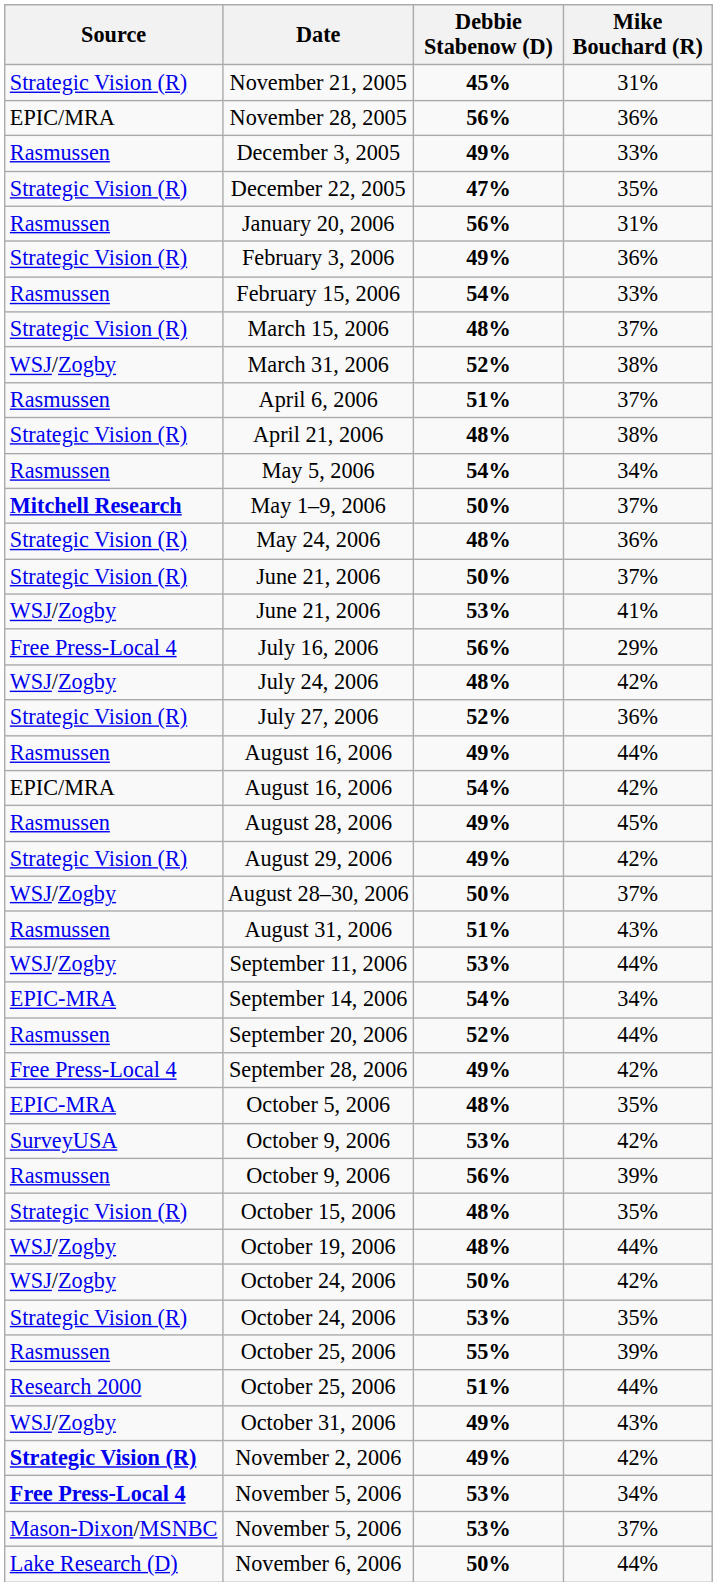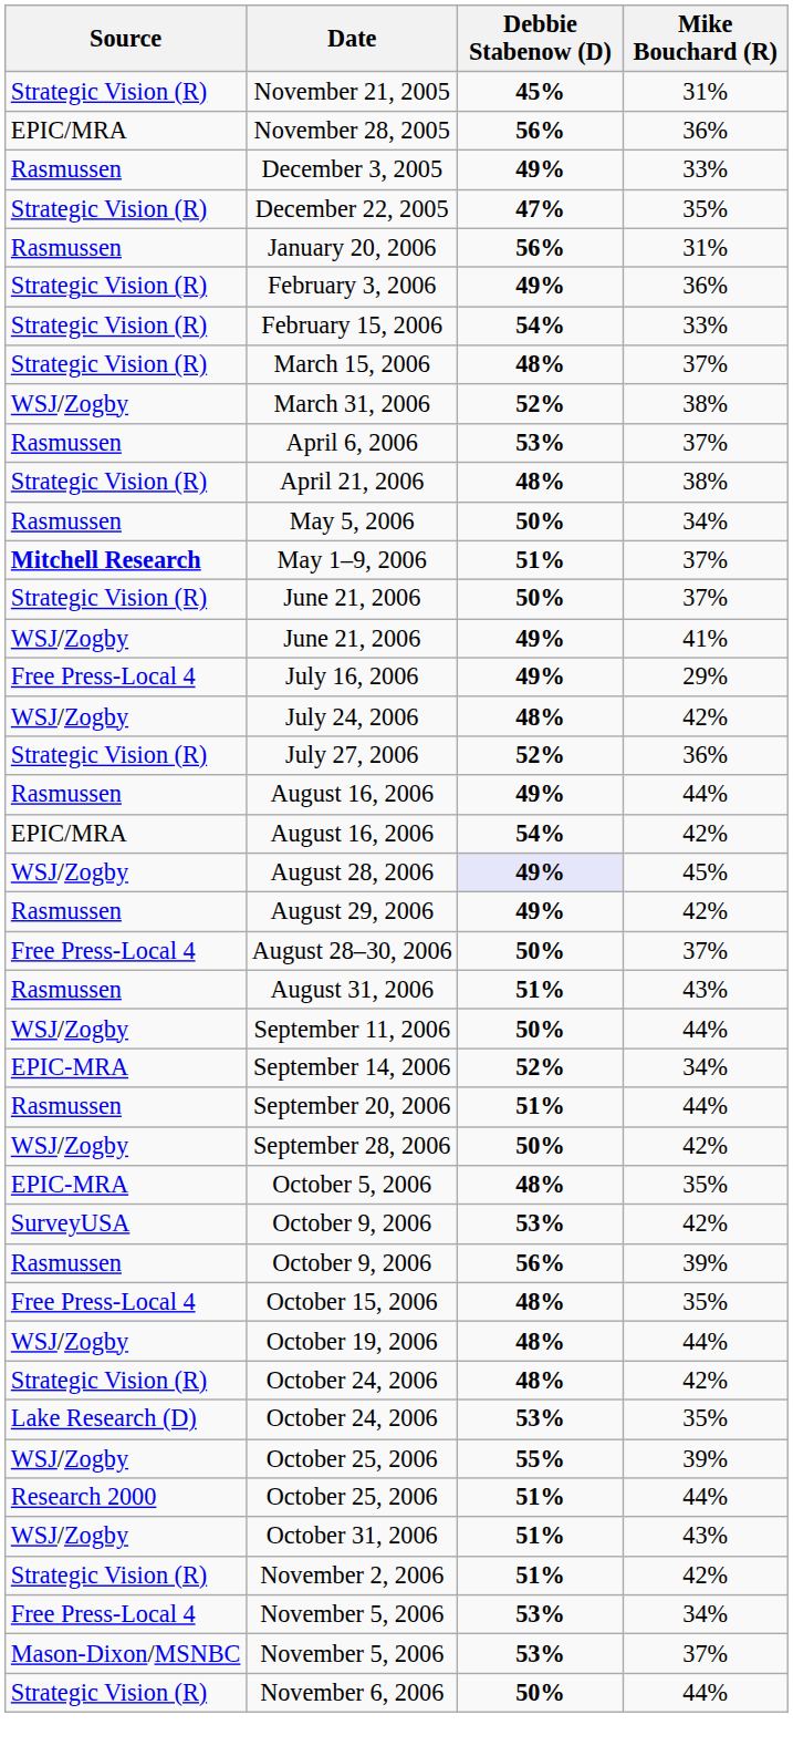February 15, 2006 | Source: Rasmussen -> Strategic Vision (R)
April 6, 2006 | Debbie Stabenow (D): 51% -> 53%
May 5, 2006 | Debbie Stabenow (D): 54% -> 50%
May 1–9, 2006 | Debbie Stabenow (D): 50% -> 51%
- row: Strategic Vision (R) | May 24, 2006 | 48% | 36%
June 21, 2006 / 41% | Debbie Stabenow (D): 53% -> 49%
July 16, 2006 | Debbie Stabenow (D): 56% -> 49%
August 28, 2006 | Source: Rasmussen -> WSJ/Zogby
August 28, 2006 | Debbie Stabenow (D): no background -> lavender background
August 29, 2006 | Source: Strategic Vision (R) -> Rasmussen
August 28–30, 2006 | Source: WSJ/Zogby -> Free Press-Local 4
September 11, 2006 | Debbie Stabenow (D): 53% -> 50%
September 14, 2006 | Debbie Stabenow (D): 54% -> 52%
September 20, 2006 | Debbie Stabenow (D): 52% -> 51%
September 28, 2006 | Source: Free Press-Local 4 -> WSJ/Zogby
September 28, 2006 | Debbie Stabenow (D): 49% -> 50%
October 15, 2006 | Source: Strategic Vision (R) -> Free Press-Local 4
October 24, 2006 / 42% | Source: WSJ/Zogby -> Strategic Vision (R)
October 24, 2006 / 42% | Debbie Stabenow (D): 50% -> 48%
October 24, 2006 / 35% | Source: Strategic Vision (R) -> Lake Research (D)
October 25, 2006 / 39% | Source: Rasmussen -> WSJ/Zogby
October 31, 2006 | Debbie Stabenow (D): 49% -> 51%
November 2, 2006 | Source: bold -> normal
November 2, 2006 | Debbie Stabenow (D): 49% -> 51%
November 5, 2006 / 34% | Source: bold -> normal
November 6, 2006 | Source: Lake Research (D) -> Strategic Vision (R)
